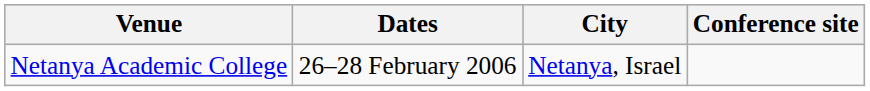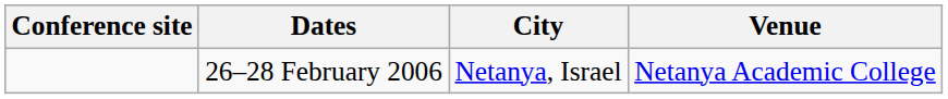columns swapped: Conference site <-> Venue
